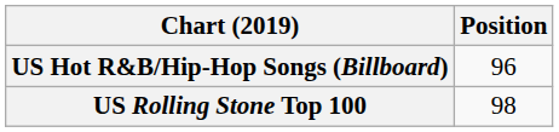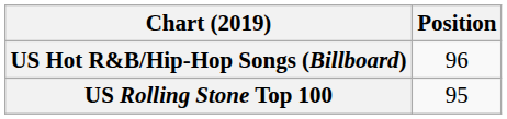US Rolling Stone Top 100 | Position: 98 -> 95
